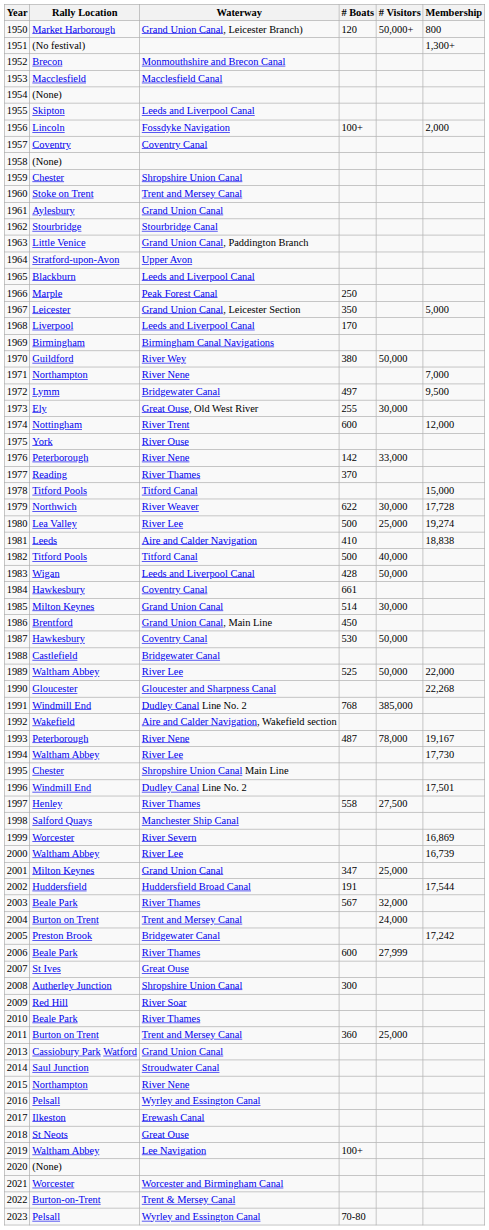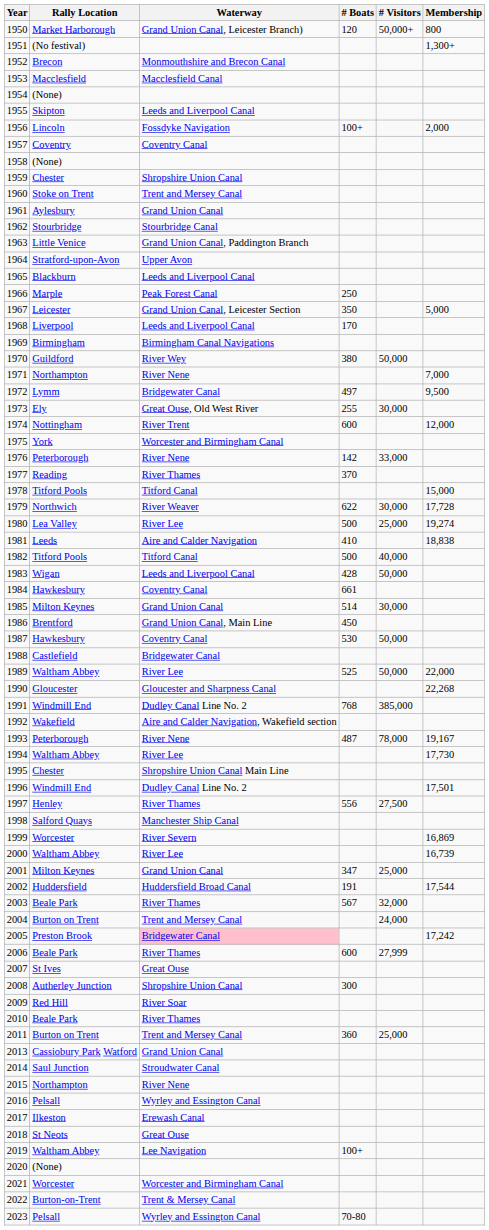1975 | Waterway: River Ouse -> Worcester and Birmingham Canal
1997 | # Boats: 558 -> 556
2005 | Waterway: no background -> pink background
